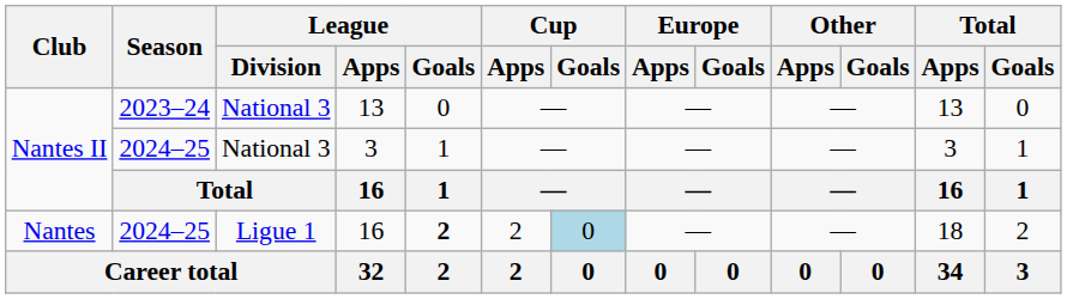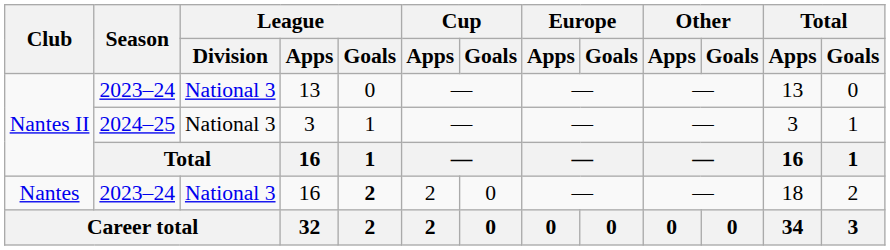Nantes / 16 | Season: 2024–25 -> 2023–24
Nantes / 16 | League / Division: Ligue 1 -> National 3
Nantes / 16 | Cup / Goals: lightblue background -> no background
